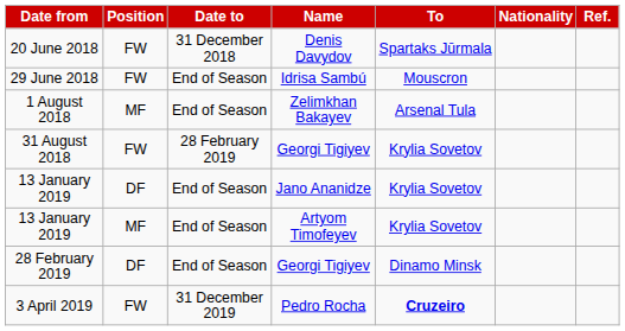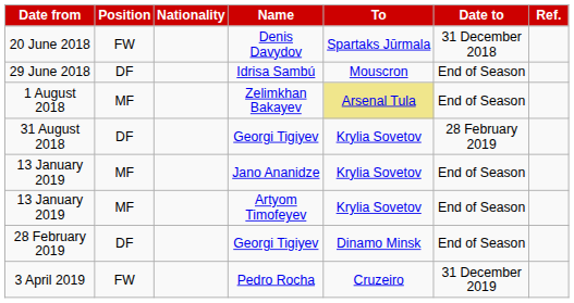columns swapped: Nationality <-> Date to
29 June 2018 | Position: FW -> DF
1 August 2018 | To: no background -> khaki background
31 August 2018 | Position: FW -> DF
13 January 2019 / Jano Ananidze | Position: DF -> MF
3 April 2019 | To: bold -> normal
